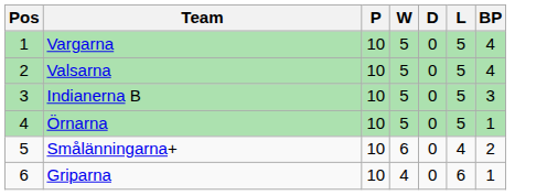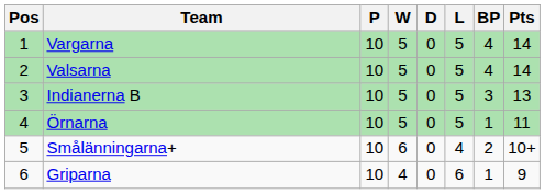+ column: Pts | 14 | 14 | 13 | 11 | 10+ | 9
